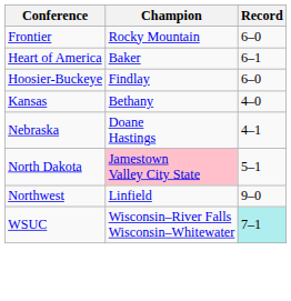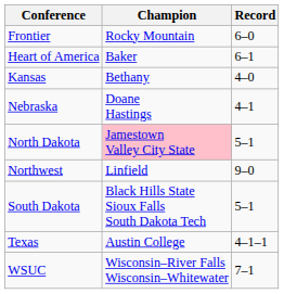- row: Hoosier-Buckeye | Findlay | 6–0
+ row: South Dakota | Black Hills State Sioux Falls South Dakota Tech | 5–1
+ row: Texas | Austin College | 4–1–1
WSUC | Record: paleturquoise background -> no background
